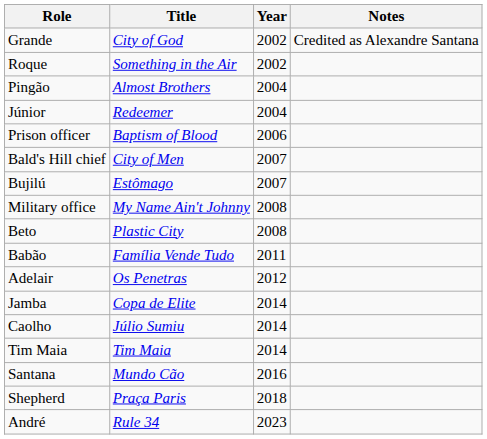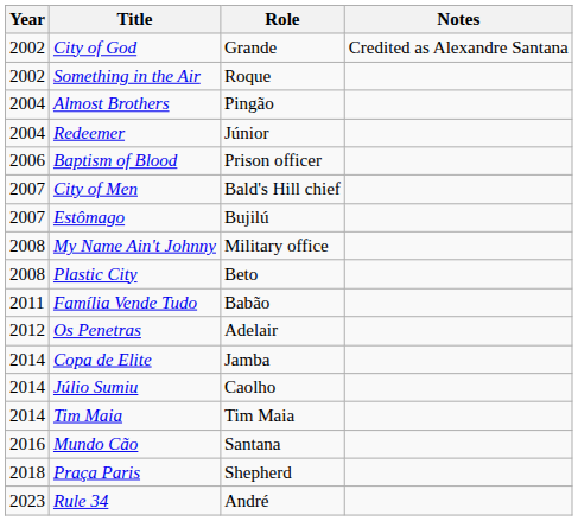columns swapped: Year <-> Role
